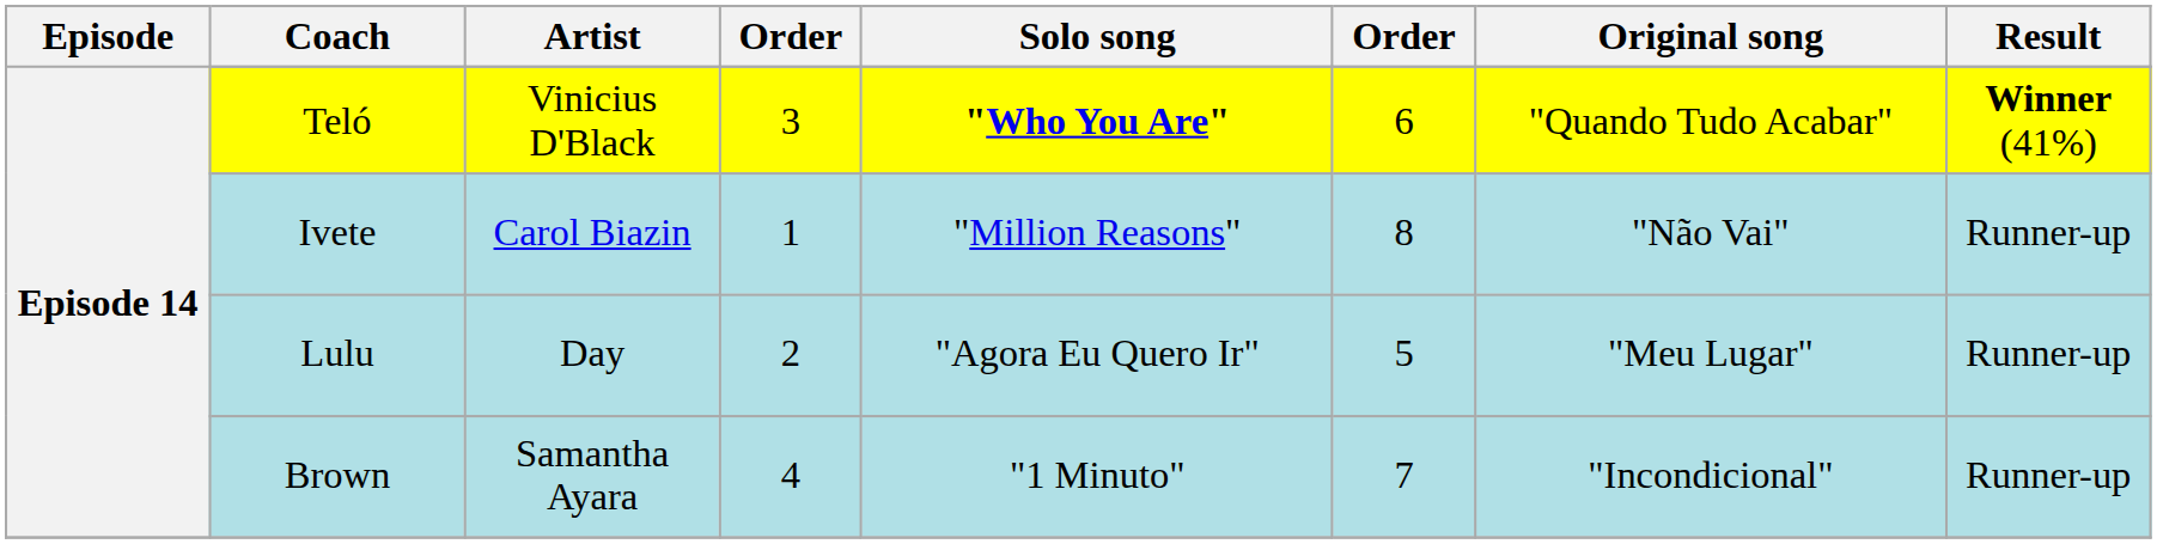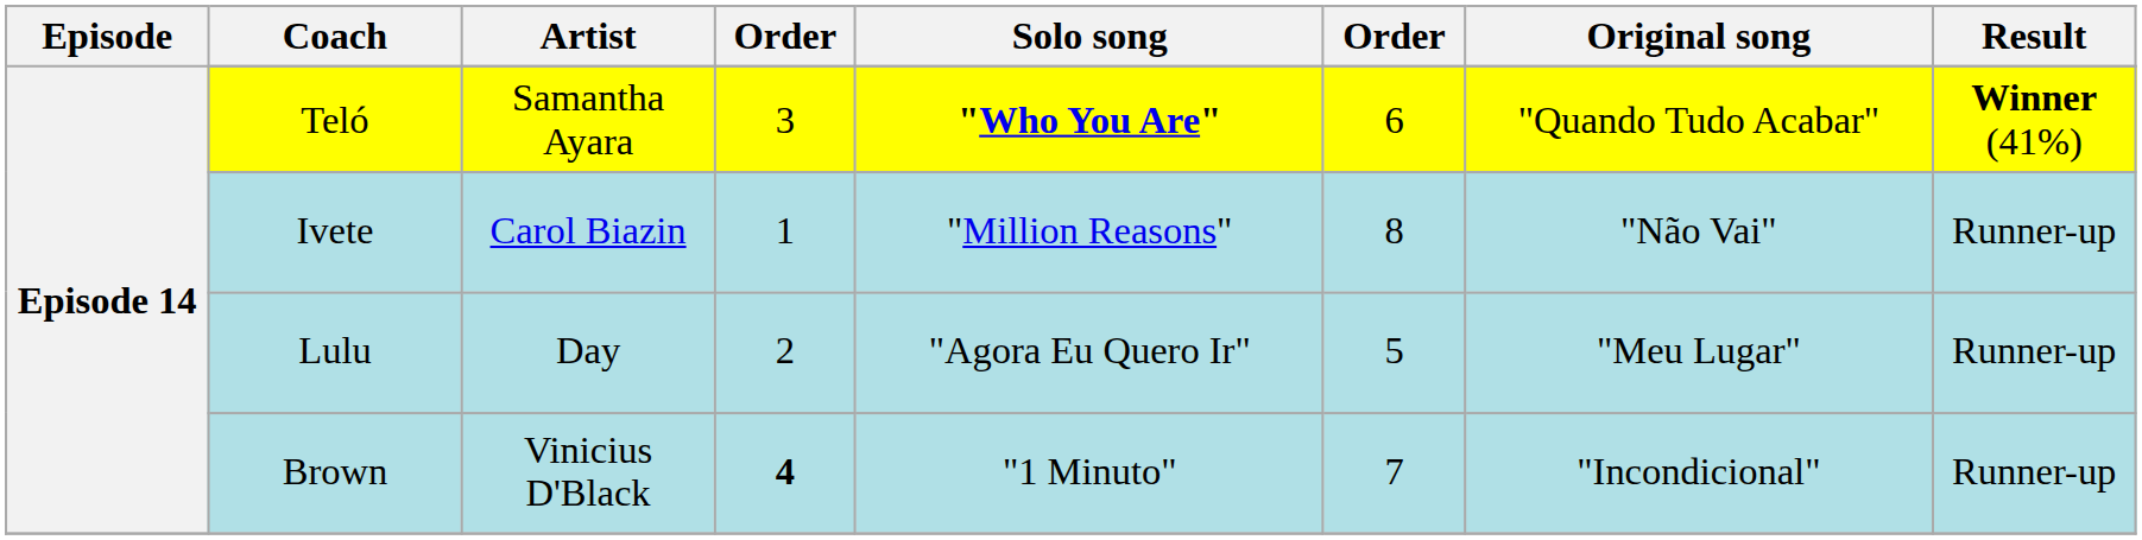Teló | Artist: Vinicius D'Black -> Samantha Ayara
Brown | Artist: Samantha Ayara -> Vinicius D'Black
Brown | column 4: normal -> bold
